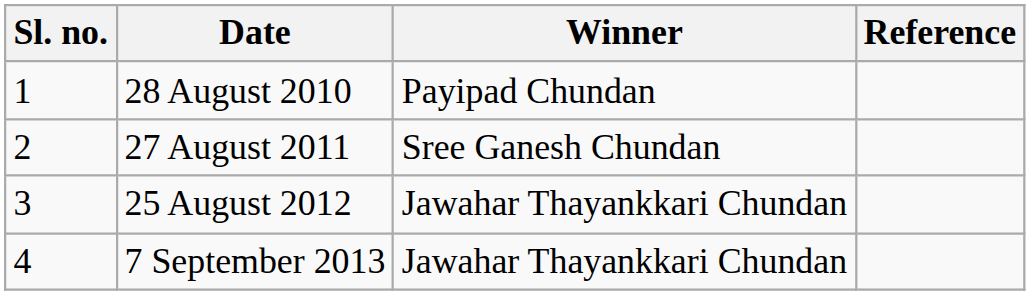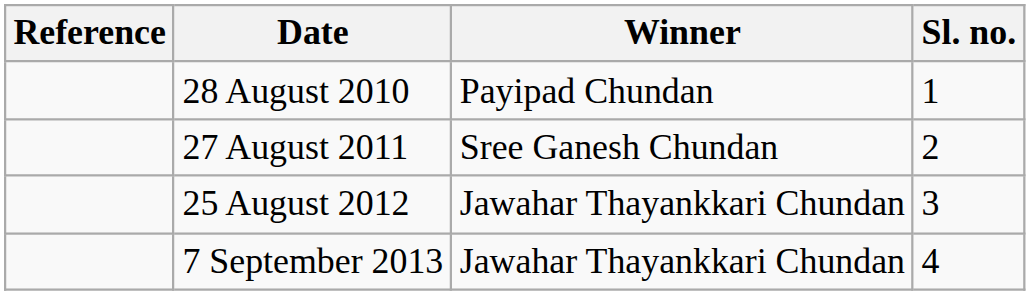columns swapped: Sl. no. <-> Reference
